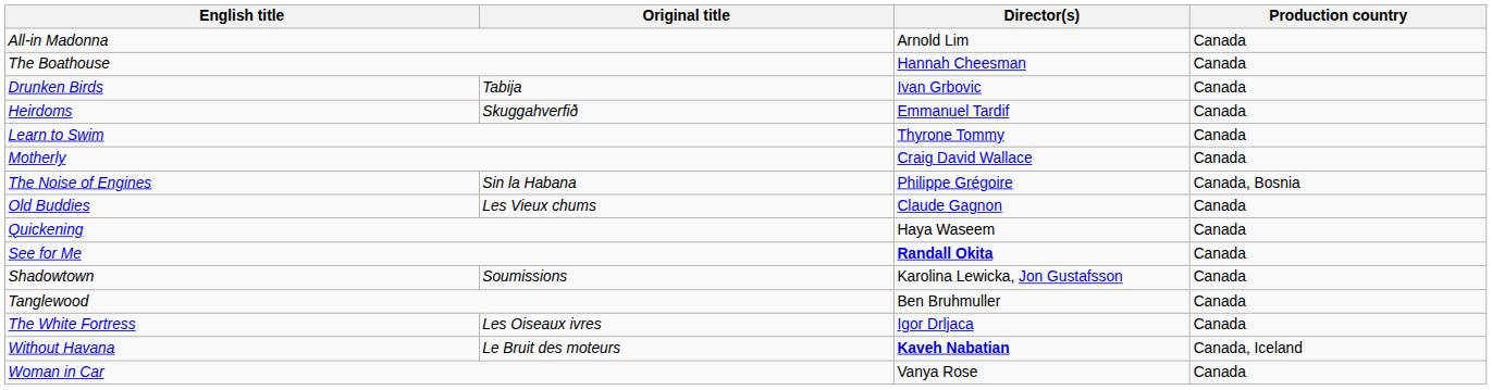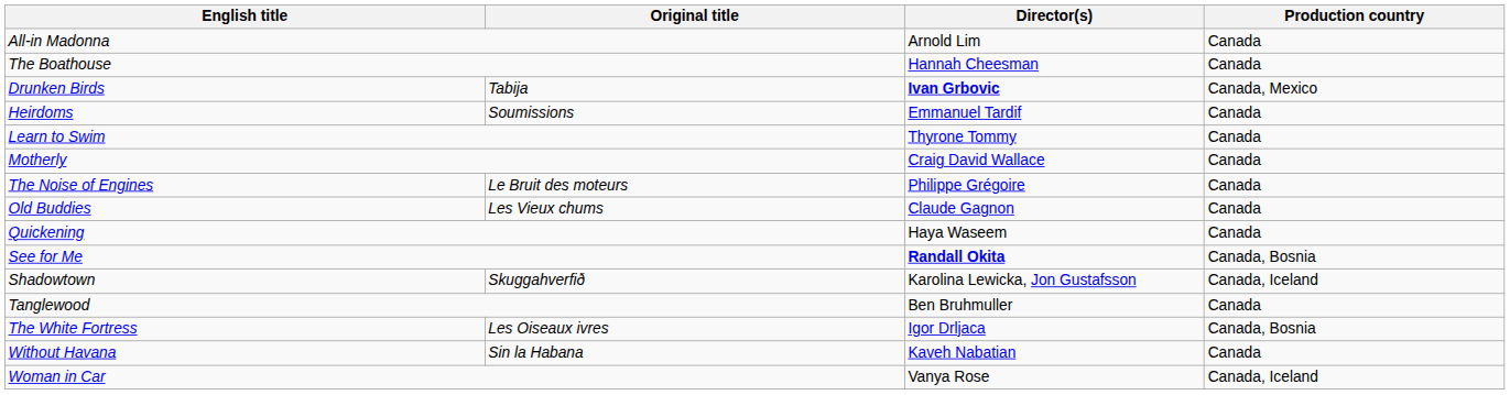Drunken Birds | Director(s): normal -> bold
Drunken Birds | Production country: Canada -> Canada, Mexico
Heirdoms | Original title: Skuggahverfið -> Soumissions
The Noise of Engines | Original title: Sin la Habana -> Le Bruit des moteurs
The Noise of Engines | Production country: Canada, Bosnia -> Canada
See for Me | Production country: Canada -> Canada, Bosnia
Shadowtown | Original title: Soumissions -> Skuggahverfið
Shadowtown | Production country: Canada -> Canada, Iceland
The White Fortress | Production country: Canada -> Canada, Bosnia
Without Havana | Original title: Le Bruit des moteurs -> Sin la Habana
Without Havana | Director(s): bold -> normal
Without Havana | Production country: Canada, Iceland -> Canada
Woman in Car | Production country: Canada -> Canada, Iceland
